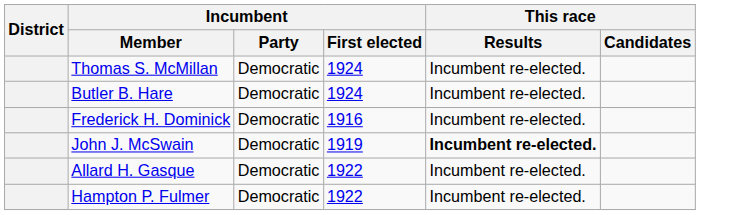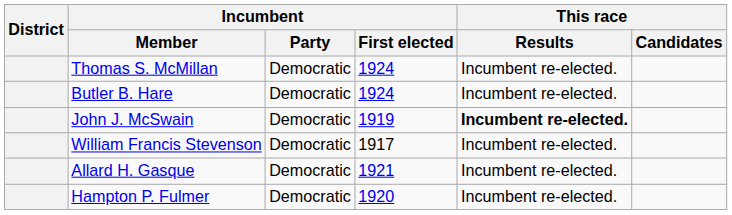- row: Frederick H. Dominick | Democratic | 1916 | Incumbent re-elected.
+ row: William Francis Stevenson | Democratic | 1917 | Incumbent re-elected.
Allard H. Gasque | Incumbent / First elected: 1922 -> 1921
Hampton P. Fulmer | Incumbent / First elected: 1922 -> 1920
